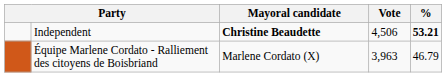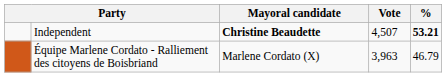Independent | Vote: 4,506 -> 4,507
